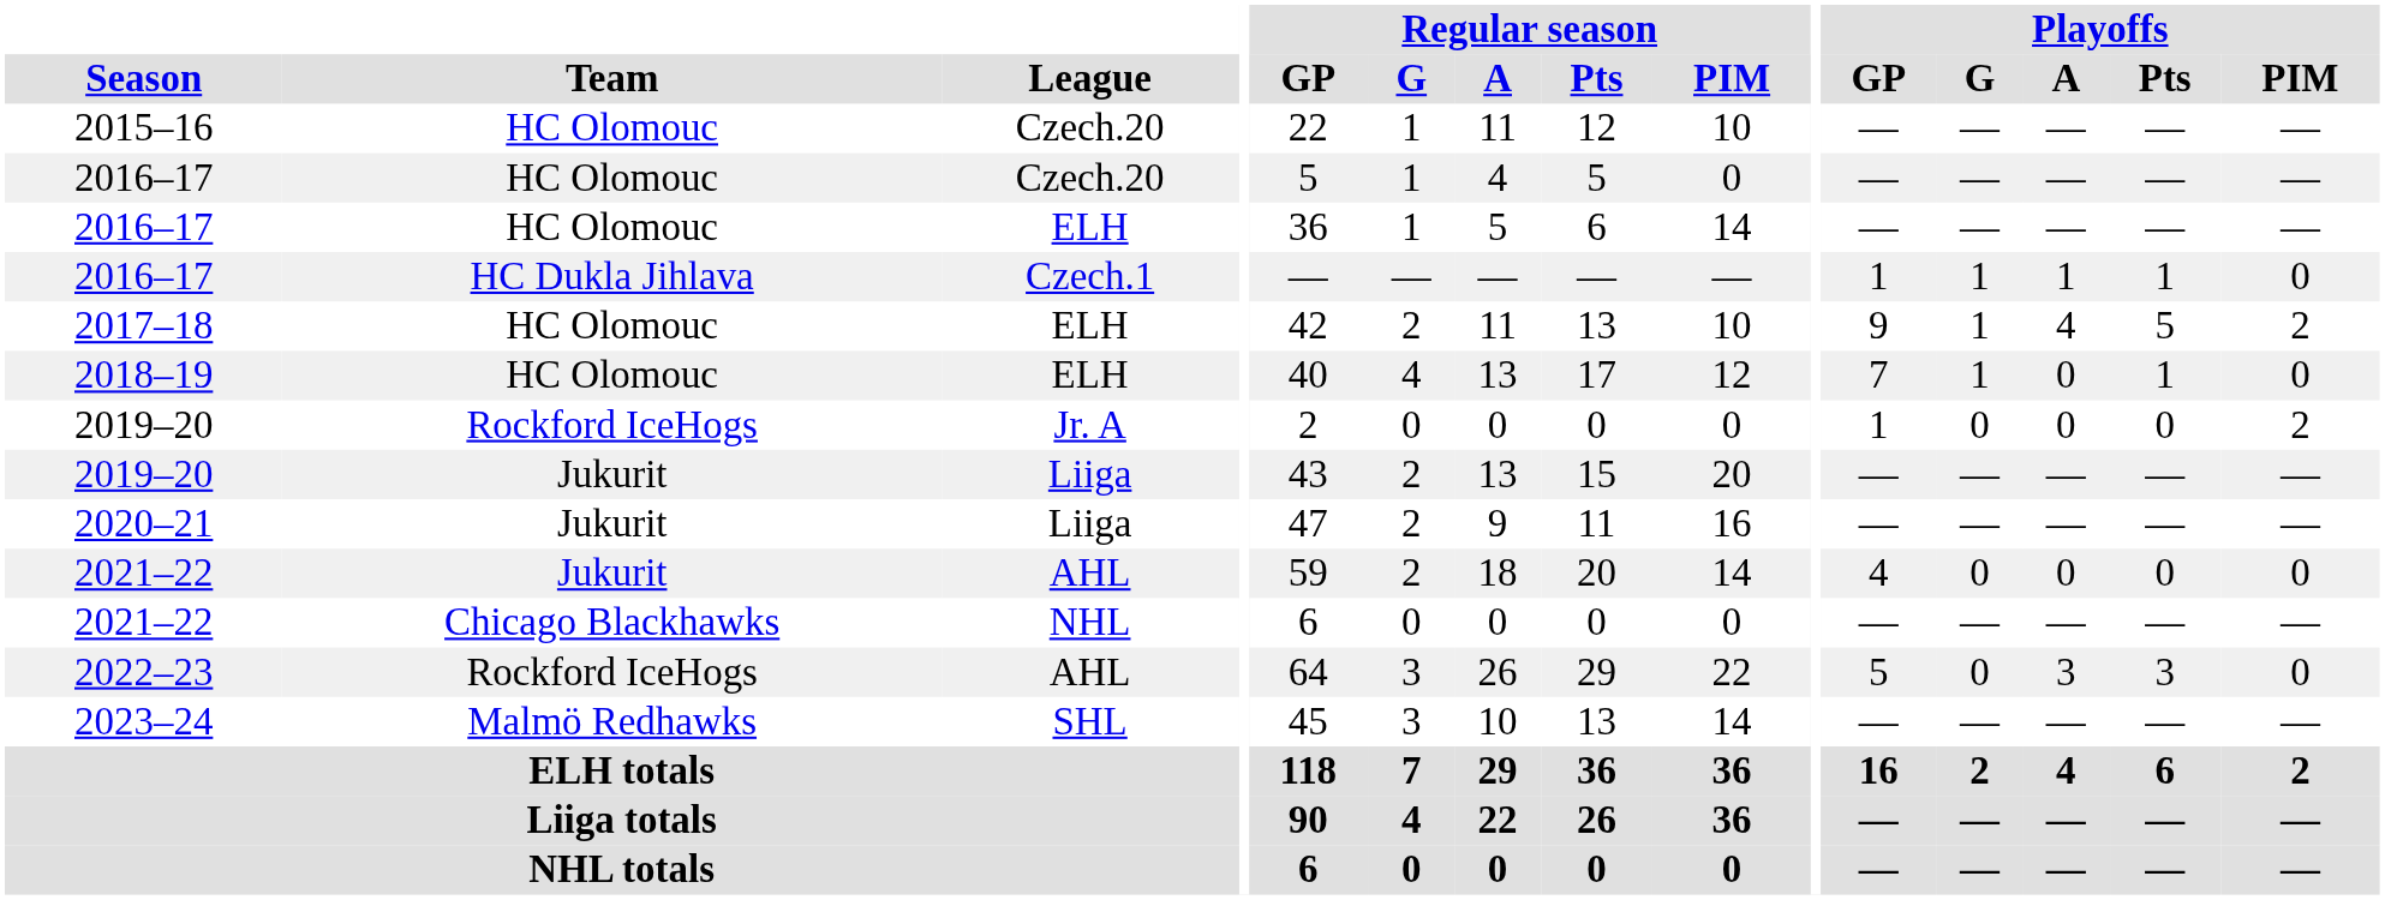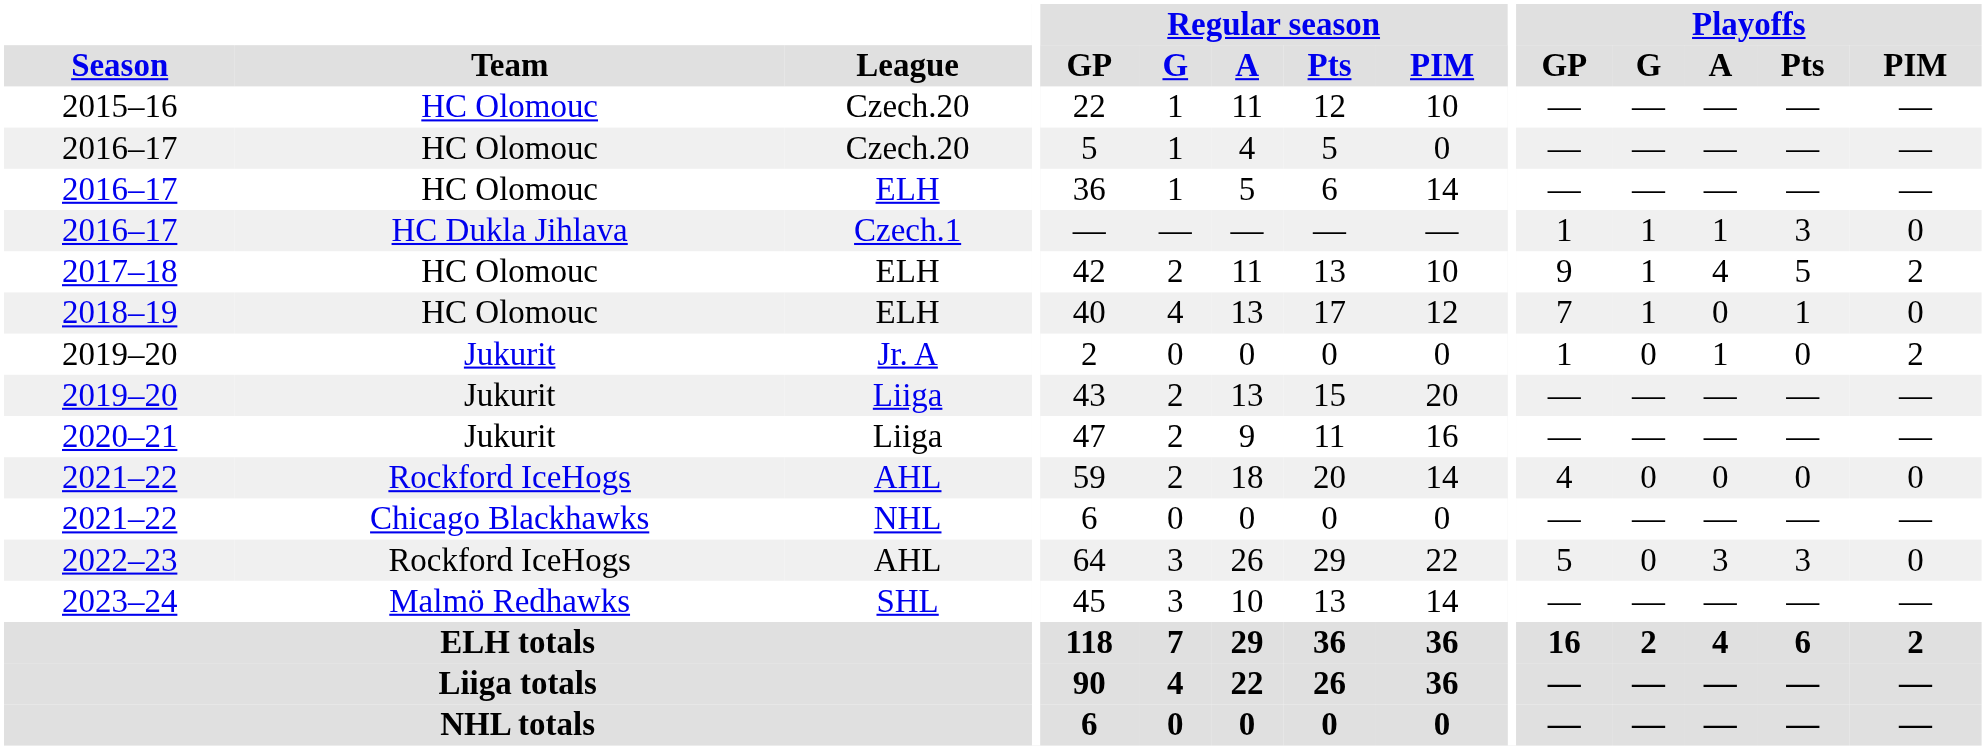2016–17 / Czech.1 | Playoffs / Pts: 1 -> 3
2019–20 / Jr. A | Team: Rockford IceHogs -> Jukurit
2019–20 / Jr. A | Playoffs / A: 0 -> 1
2021–22 / AHL | Team: Jukurit -> Rockford IceHogs
